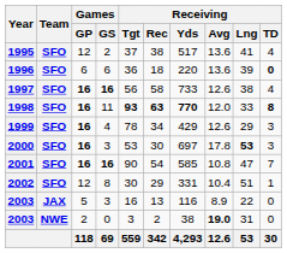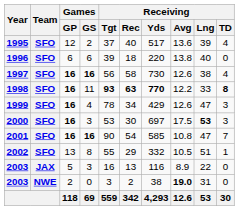1995 | Receiving / Rec: 38 -> 40
1995 | Receiving / Lng: 41 -> 39
1996 | Receiving / Tgt: 36 -> 39
1996 | Receiving / Avg: 13.6 -> 13.8
1996 | Receiving / Lng: 39 -> 40
1996 | Receiving / TD: bold -> normal
1997 | Receiving / Yds: 733 -> 730
1998 | Receiving / Avg: 12.0 -> 12.2
1999 | Receiving / Lng: 29 -> 47
2000 | Receiving / Avg: 17.8 -> 17.5
2002 | Games / GP: 12 -> 13
2002 | Receiving / Tgt: 30 -> 55
2002 | Receiving / Yds: 331 -> 332
2002 | Receiving / Avg: 10.4 -> 10.5
